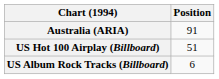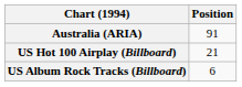US Hot 100 Airplay (Billboard) | Position: 51 -> 21
